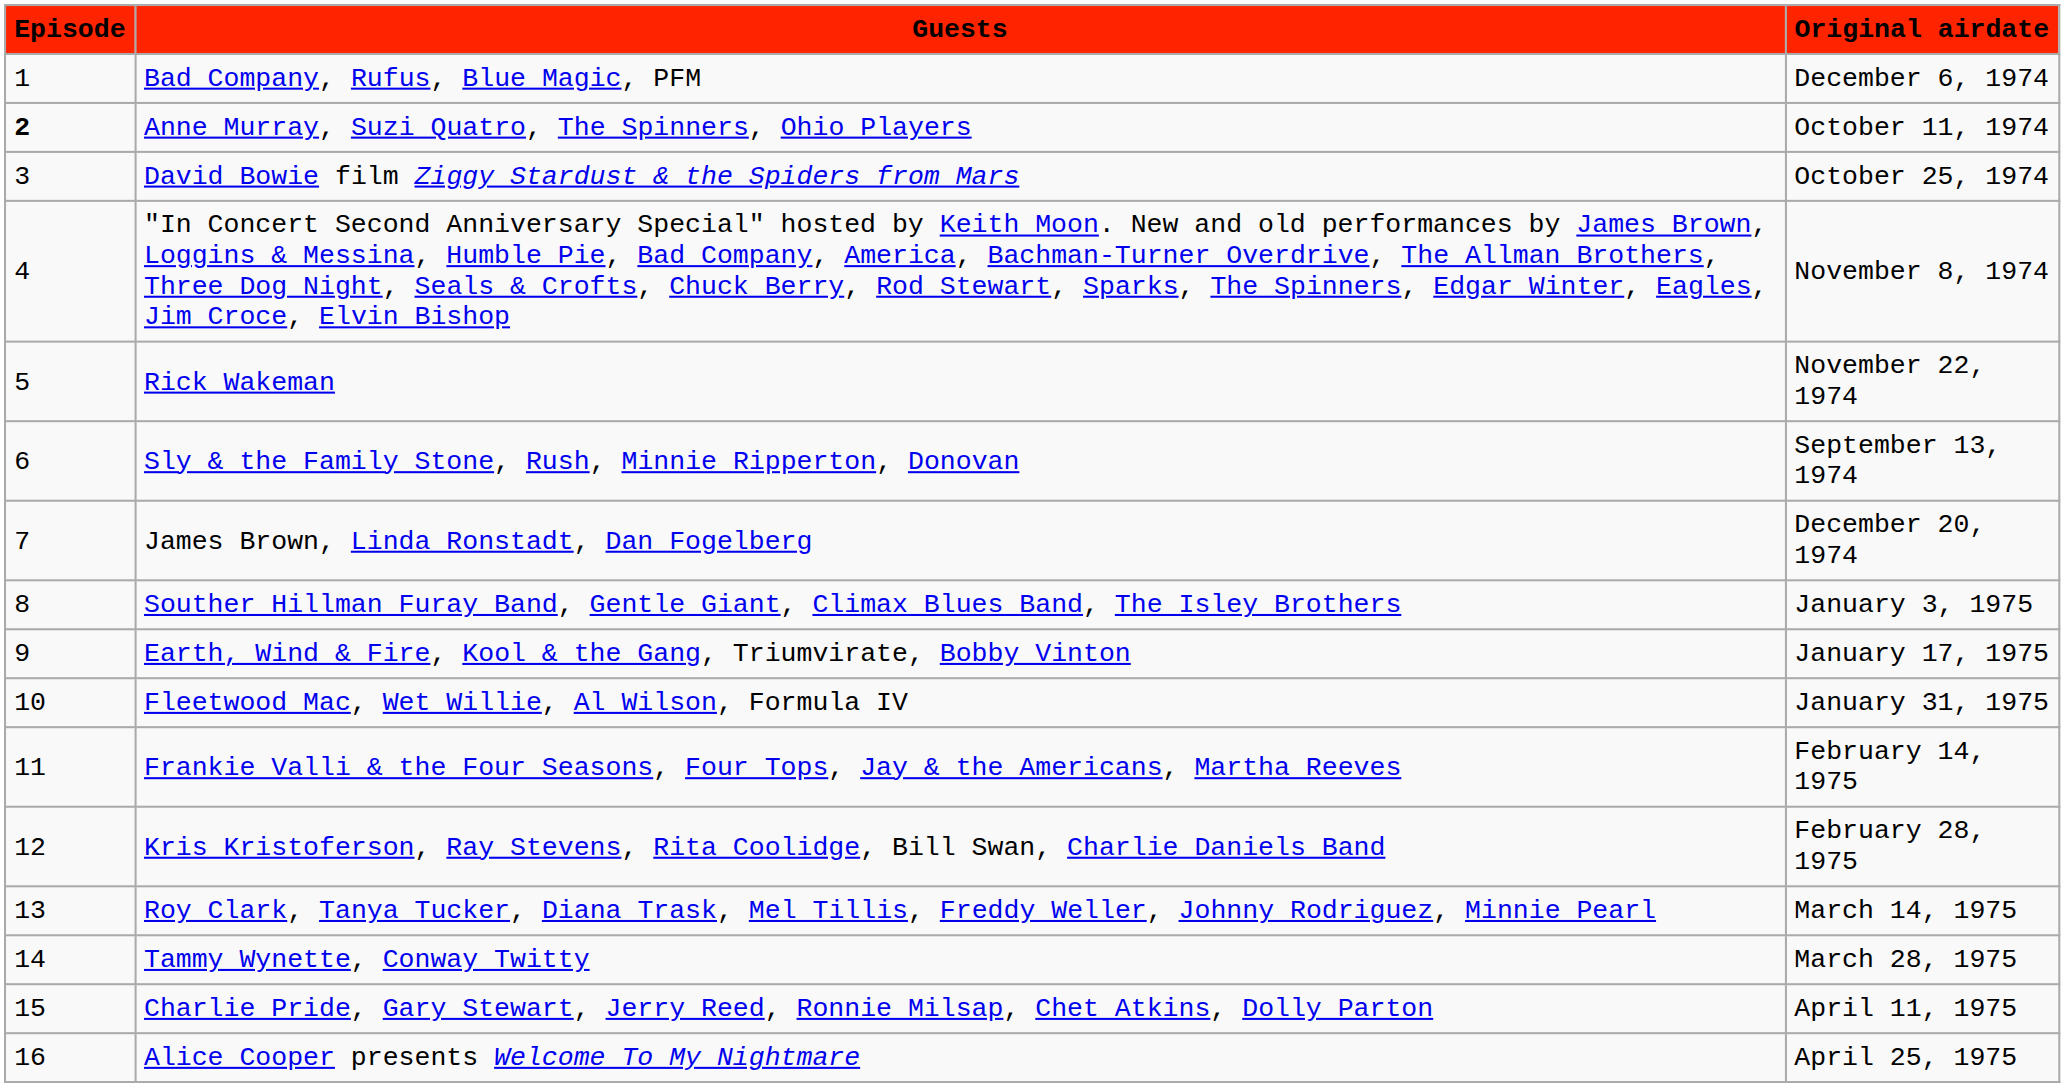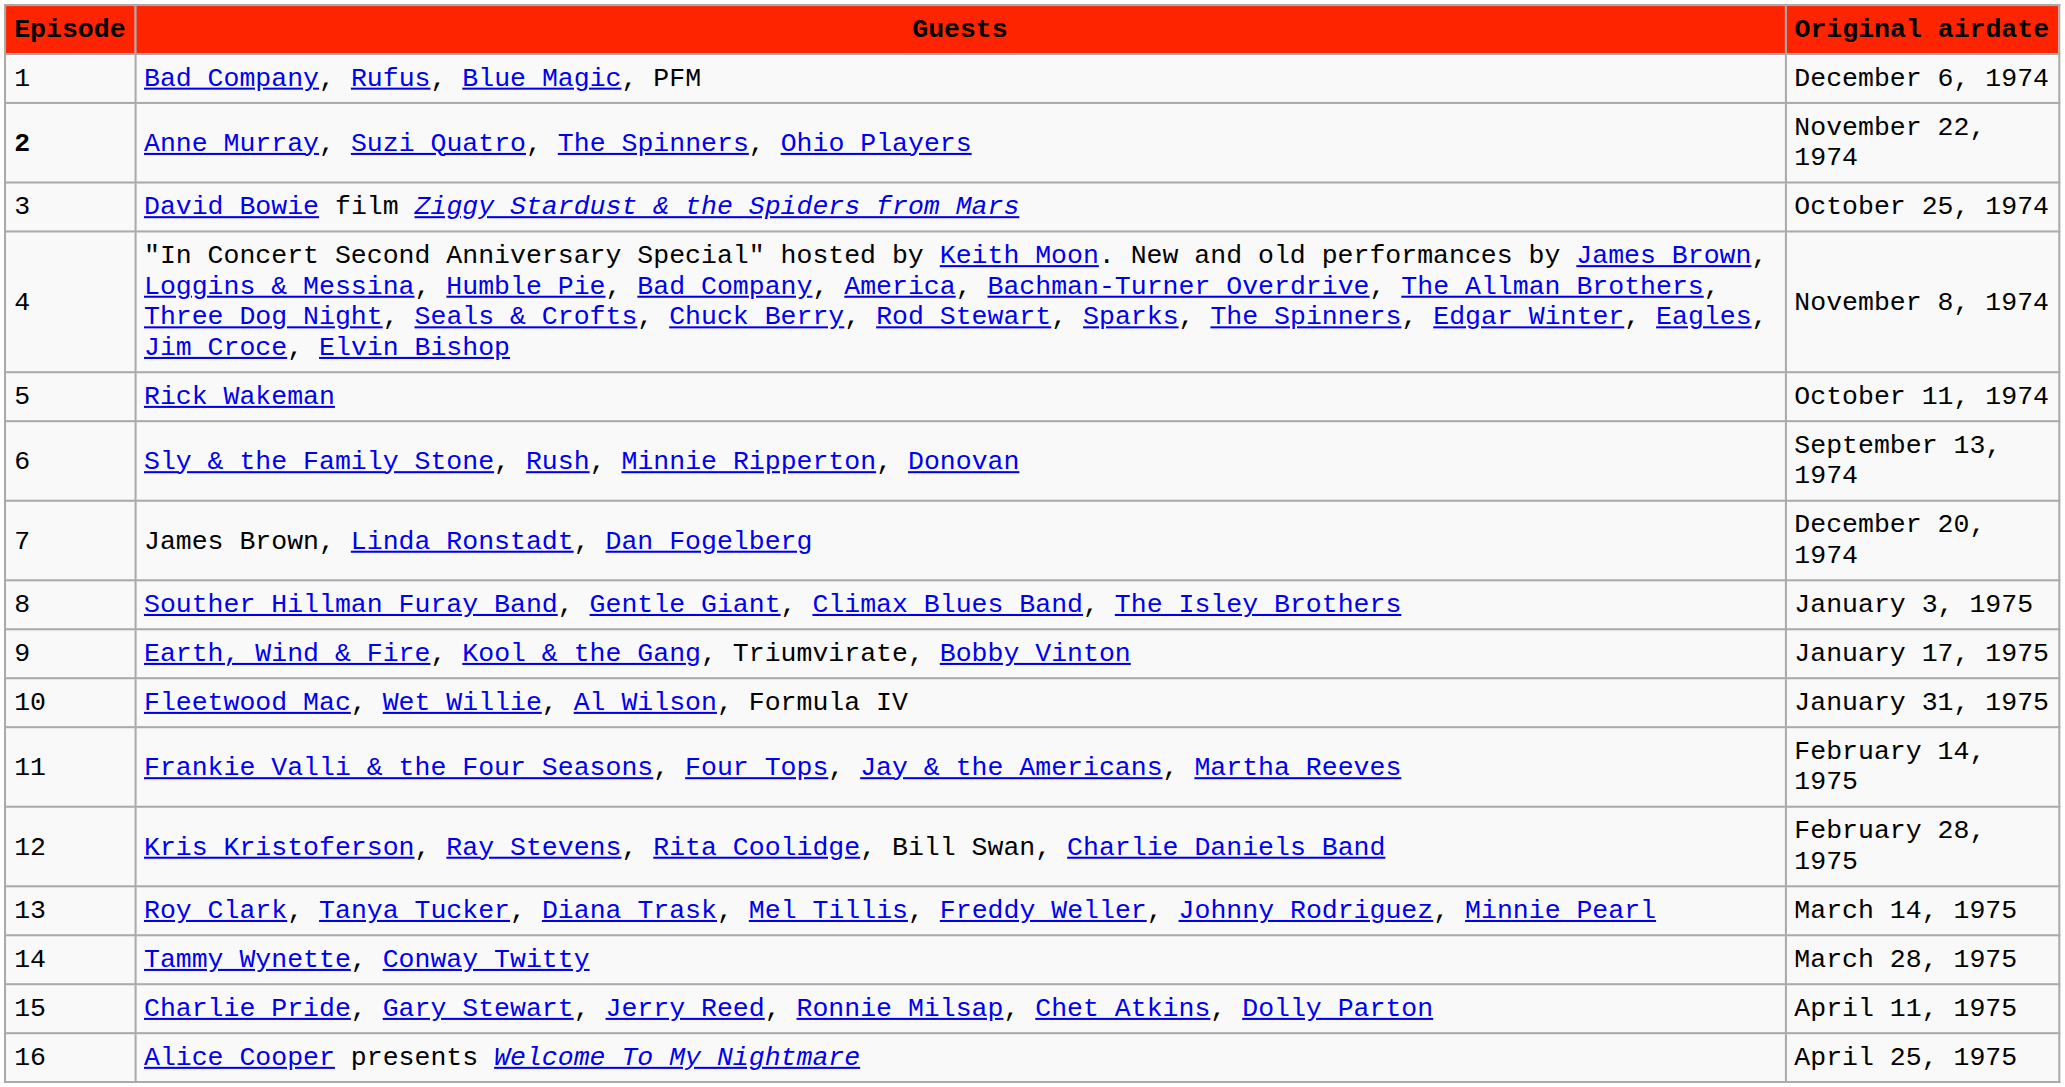Anne Murray, Suzi Quatro, The Spinners, Ohio Players | Original airdate: October 11, 1974 -> November 22, 1974
Rick Wakeman | Original airdate: November 22, 1974 -> October 11, 1974
